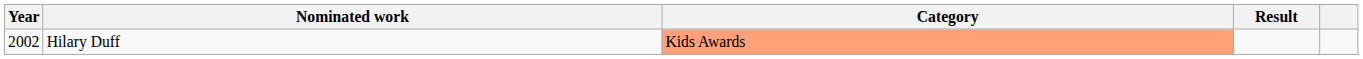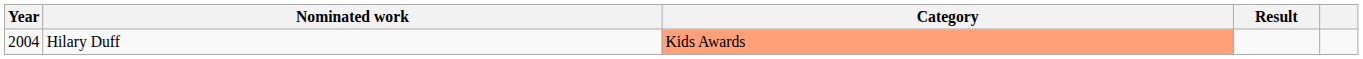Hilary Duff | Year: 2002 -> 2004
